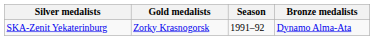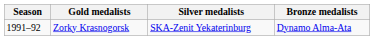columns swapped: Season <-> Silver medalists
